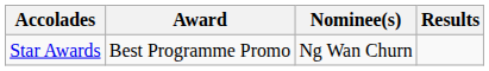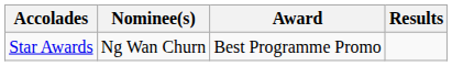columns swapped: Award <-> Nominee(s)
